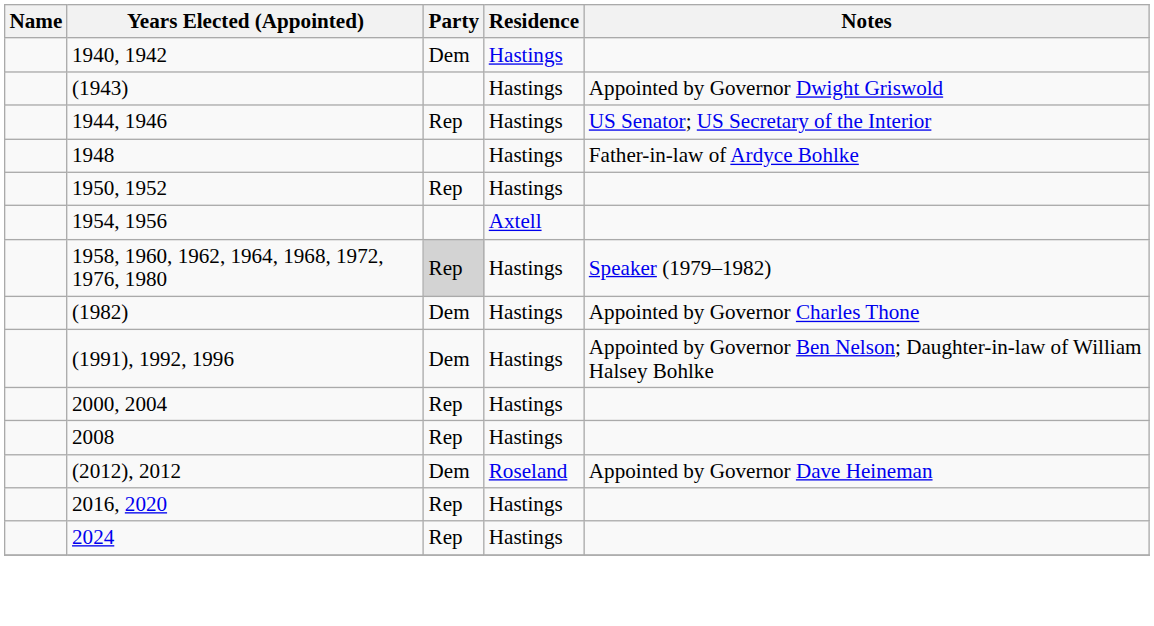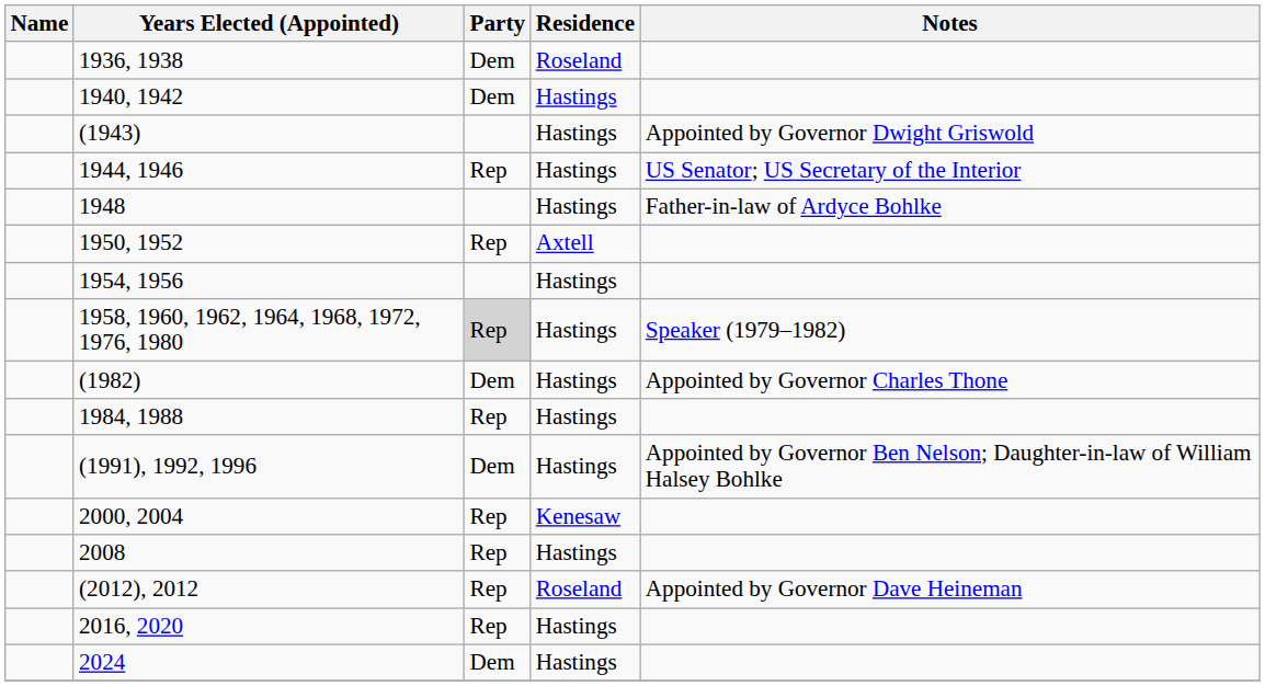+ row: 1936, 1938 | Dem | Roseland
1950, 1952 | Residence: Hastings -> Axtell
1954, 1956 | Residence: Axtell -> Hastings
+ row: 1984, 1988 | Rep | Hastings
2000, 2004 | Residence: Hastings -> Kenesaw
(2012), 2012 | Party: Dem -> Rep
2024 | Party: Rep -> Dem
